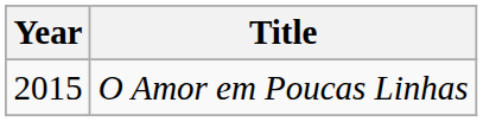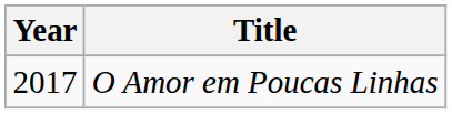O Amor em Poucas Linhas | Year: 2015 -> 2017
